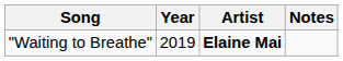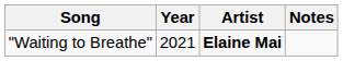"Waiting to Breathe" | Year: 2019 -> 2021
